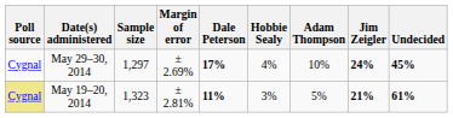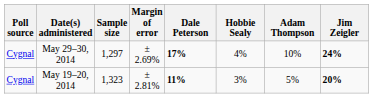- column: Undecided | 45% | 61%
May 19–20, 2014 | Poll source: khaki background -> no background
May 19–20, 2014 | Jim Zeigler: 21% -> 20%
